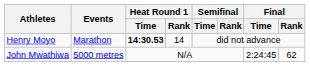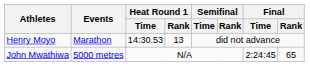Henry Moyo | Heat Round 1 / Time: bold -> normal
Henry Moyo | Heat Round 1 / Rank: 14 -> 13
John Mwathiwa | Final / Rank: 62 -> 65
